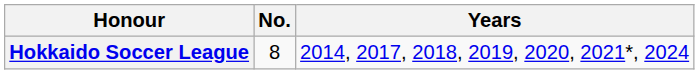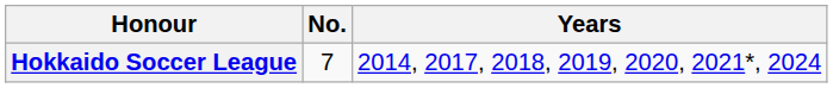Hokkaido Soccer League | No.: 8 -> 7
